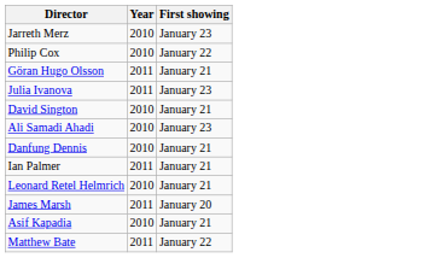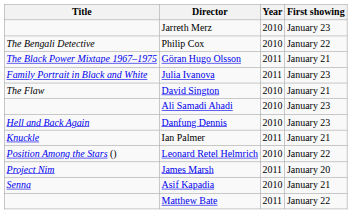+ column: Title | The Bengali Detective | The Black Power Mixtape 1967–1975 | Family Portrait in Black and White | The Flaw | Hell and Back Again | Knuckle | Position Among the Stars () | Project Nim | Senna
Danfung Dennis | First showing: January 21 -> January 23
Leonard Retel Helmrich | First showing: January 21 -> January 22
